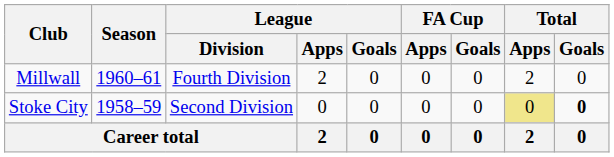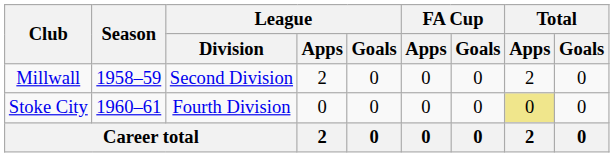Millwall | Season: 1960–61 -> 1958–59
Millwall | League / Division: Fourth Division -> Second Division
Stoke City | Season: 1958–59 -> 1960–61
Stoke City | League / Division: Second Division -> Fourth Division
Stoke City | Total / Goals: bold -> normal
